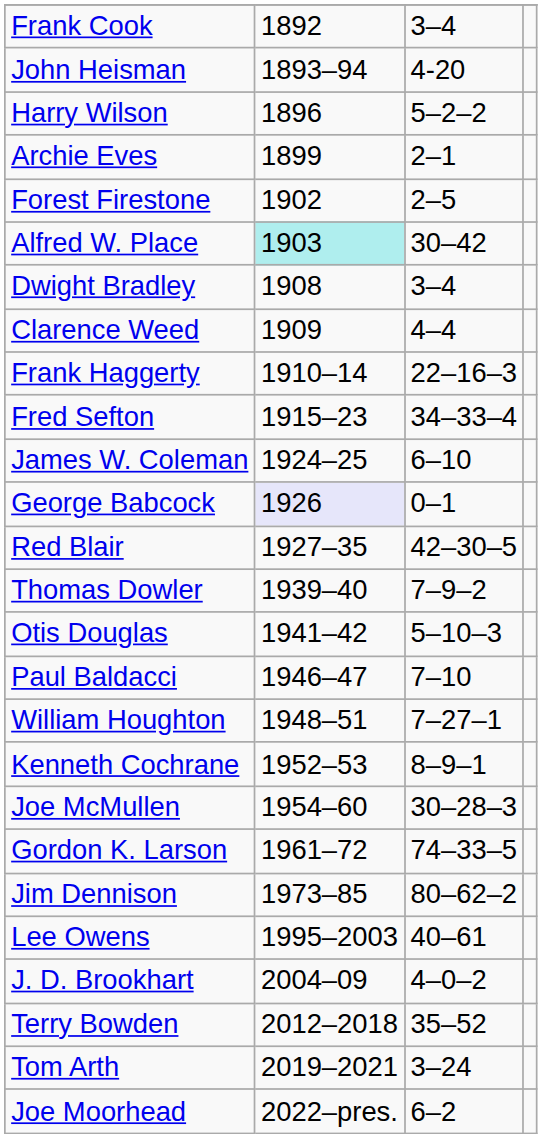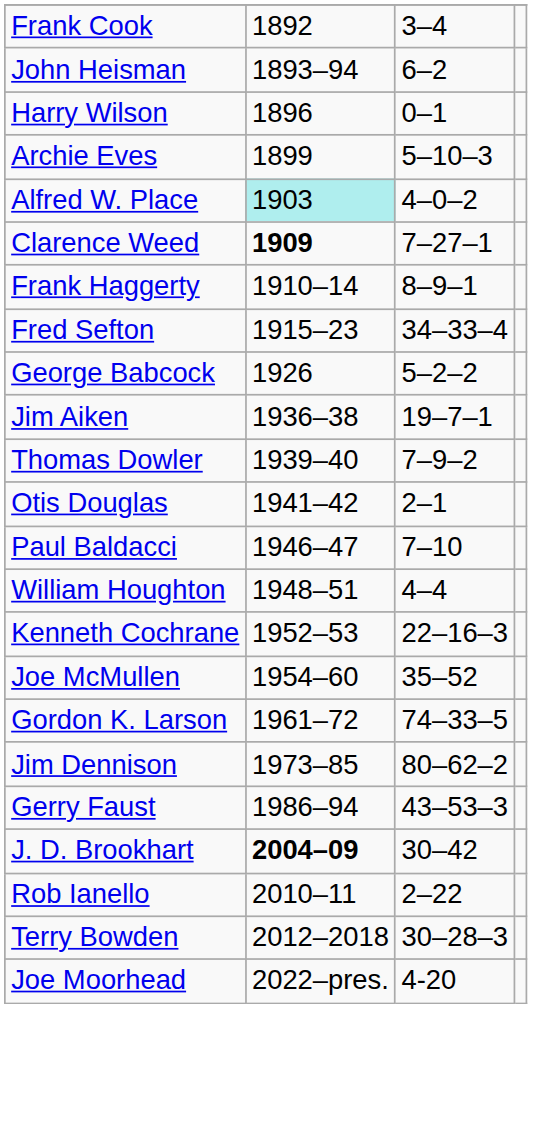John Heisman | column 3: 4-20 -> 6–2
Harry Wilson | column 3: 5–2–2 -> 0–1
Archie Eves | column 3: 2–1 -> 5–10–3
- row: Forest Firestone | 1902 | 2–5
Alfred W. Place | column 3: 30–42 -> 4–0–2
- row: Dwight Bradley | 1908 | 3–4
Clarence Weed | column 2: normal -> bold
Clarence Weed | column 3: 4–4 -> 7–27–1
Frank Haggerty | column 3: 22–16–3 -> 8–9–1
- row: James W. Coleman | 1924–25 | 6–10
George Babcock | column 2: lavender background -> no background
George Babcock | column 3: 0–1 -> 5–2–2
- row: Red Blair | 1927–35 | 42–30–5
+ row: Jim Aiken | 1936–38 | 19–7–1
Otis Douglas | column 3: 5–10–3 -> 2–1
William Houghton | column 3: 7–27–1 -> 4–4
Kenneth Cochrane | column 3: 8–9–1 -> 22–16–3
Joe McMullen | column 3: 30–28–3 -> 35–52
+ row: Gerry Faust | 1986–94 | 43–53–3
- row: Lee Owens | 1995–2003 | 40–61
J. D. Brookhart | column 2: normal -> bold
J. D. Brookhart | column 3: 4–0–2 -> 30–42
+ row: Rob Ianello | 2010–11 | 2–22
Terry Bowden | column 3: 35–52 -> 30–28–3
- row: Tom Arth | 2019–2021 | 3–24
Joe Moorhead | column 3: 6–2 -> 4-20
